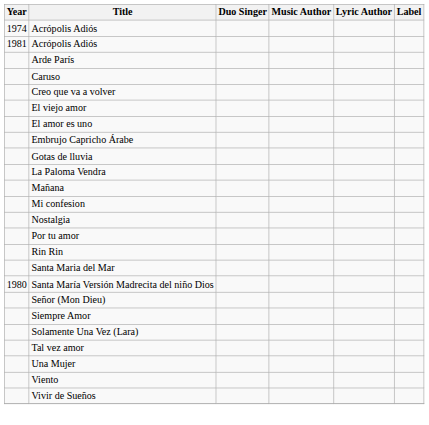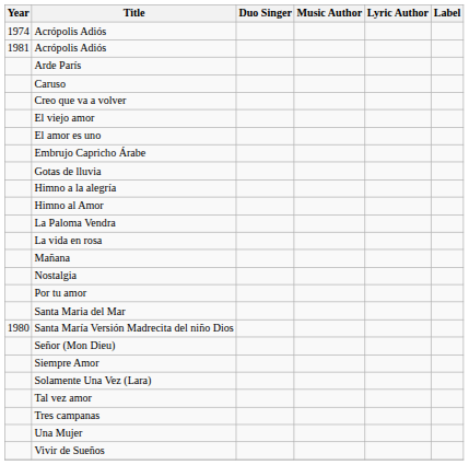+ row: Himno a la alegría
+ row: Himno al Amor
+ row: La vida en rosa
- row: Mi confesion
- row: Rin Rin
+ row: Tres campanas
- row: Viento
